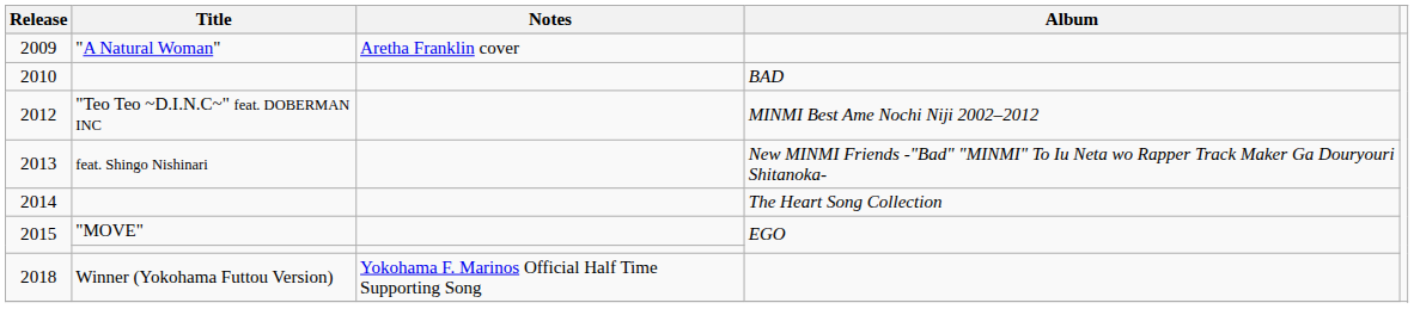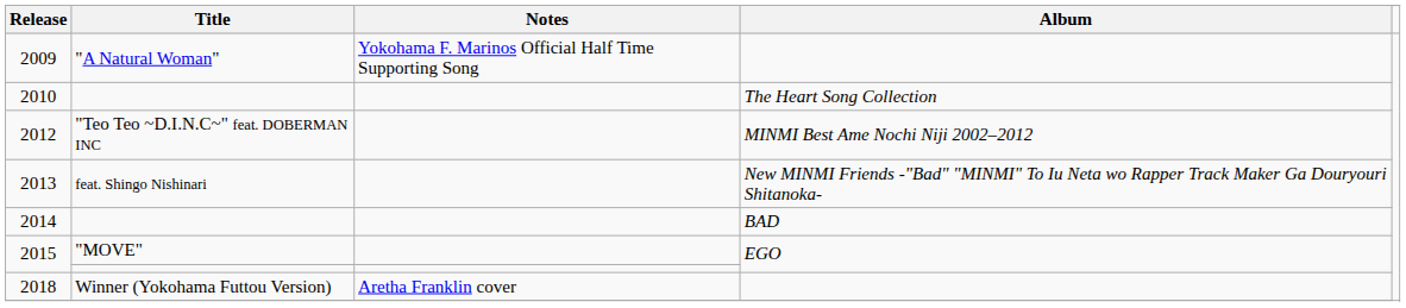2009 | Notes: Aretha Franklin cover -> Yokohama F. Marinos Official Half Time Supporting Song
2010 | Album: BAD -> The Heart Song Collection
2014 | Album: The Heart Song Collection -> BAD
2018 | Notes: Yokohama F. Marinos Official Half Time Supporting Song -> Aretha Franklin cover
